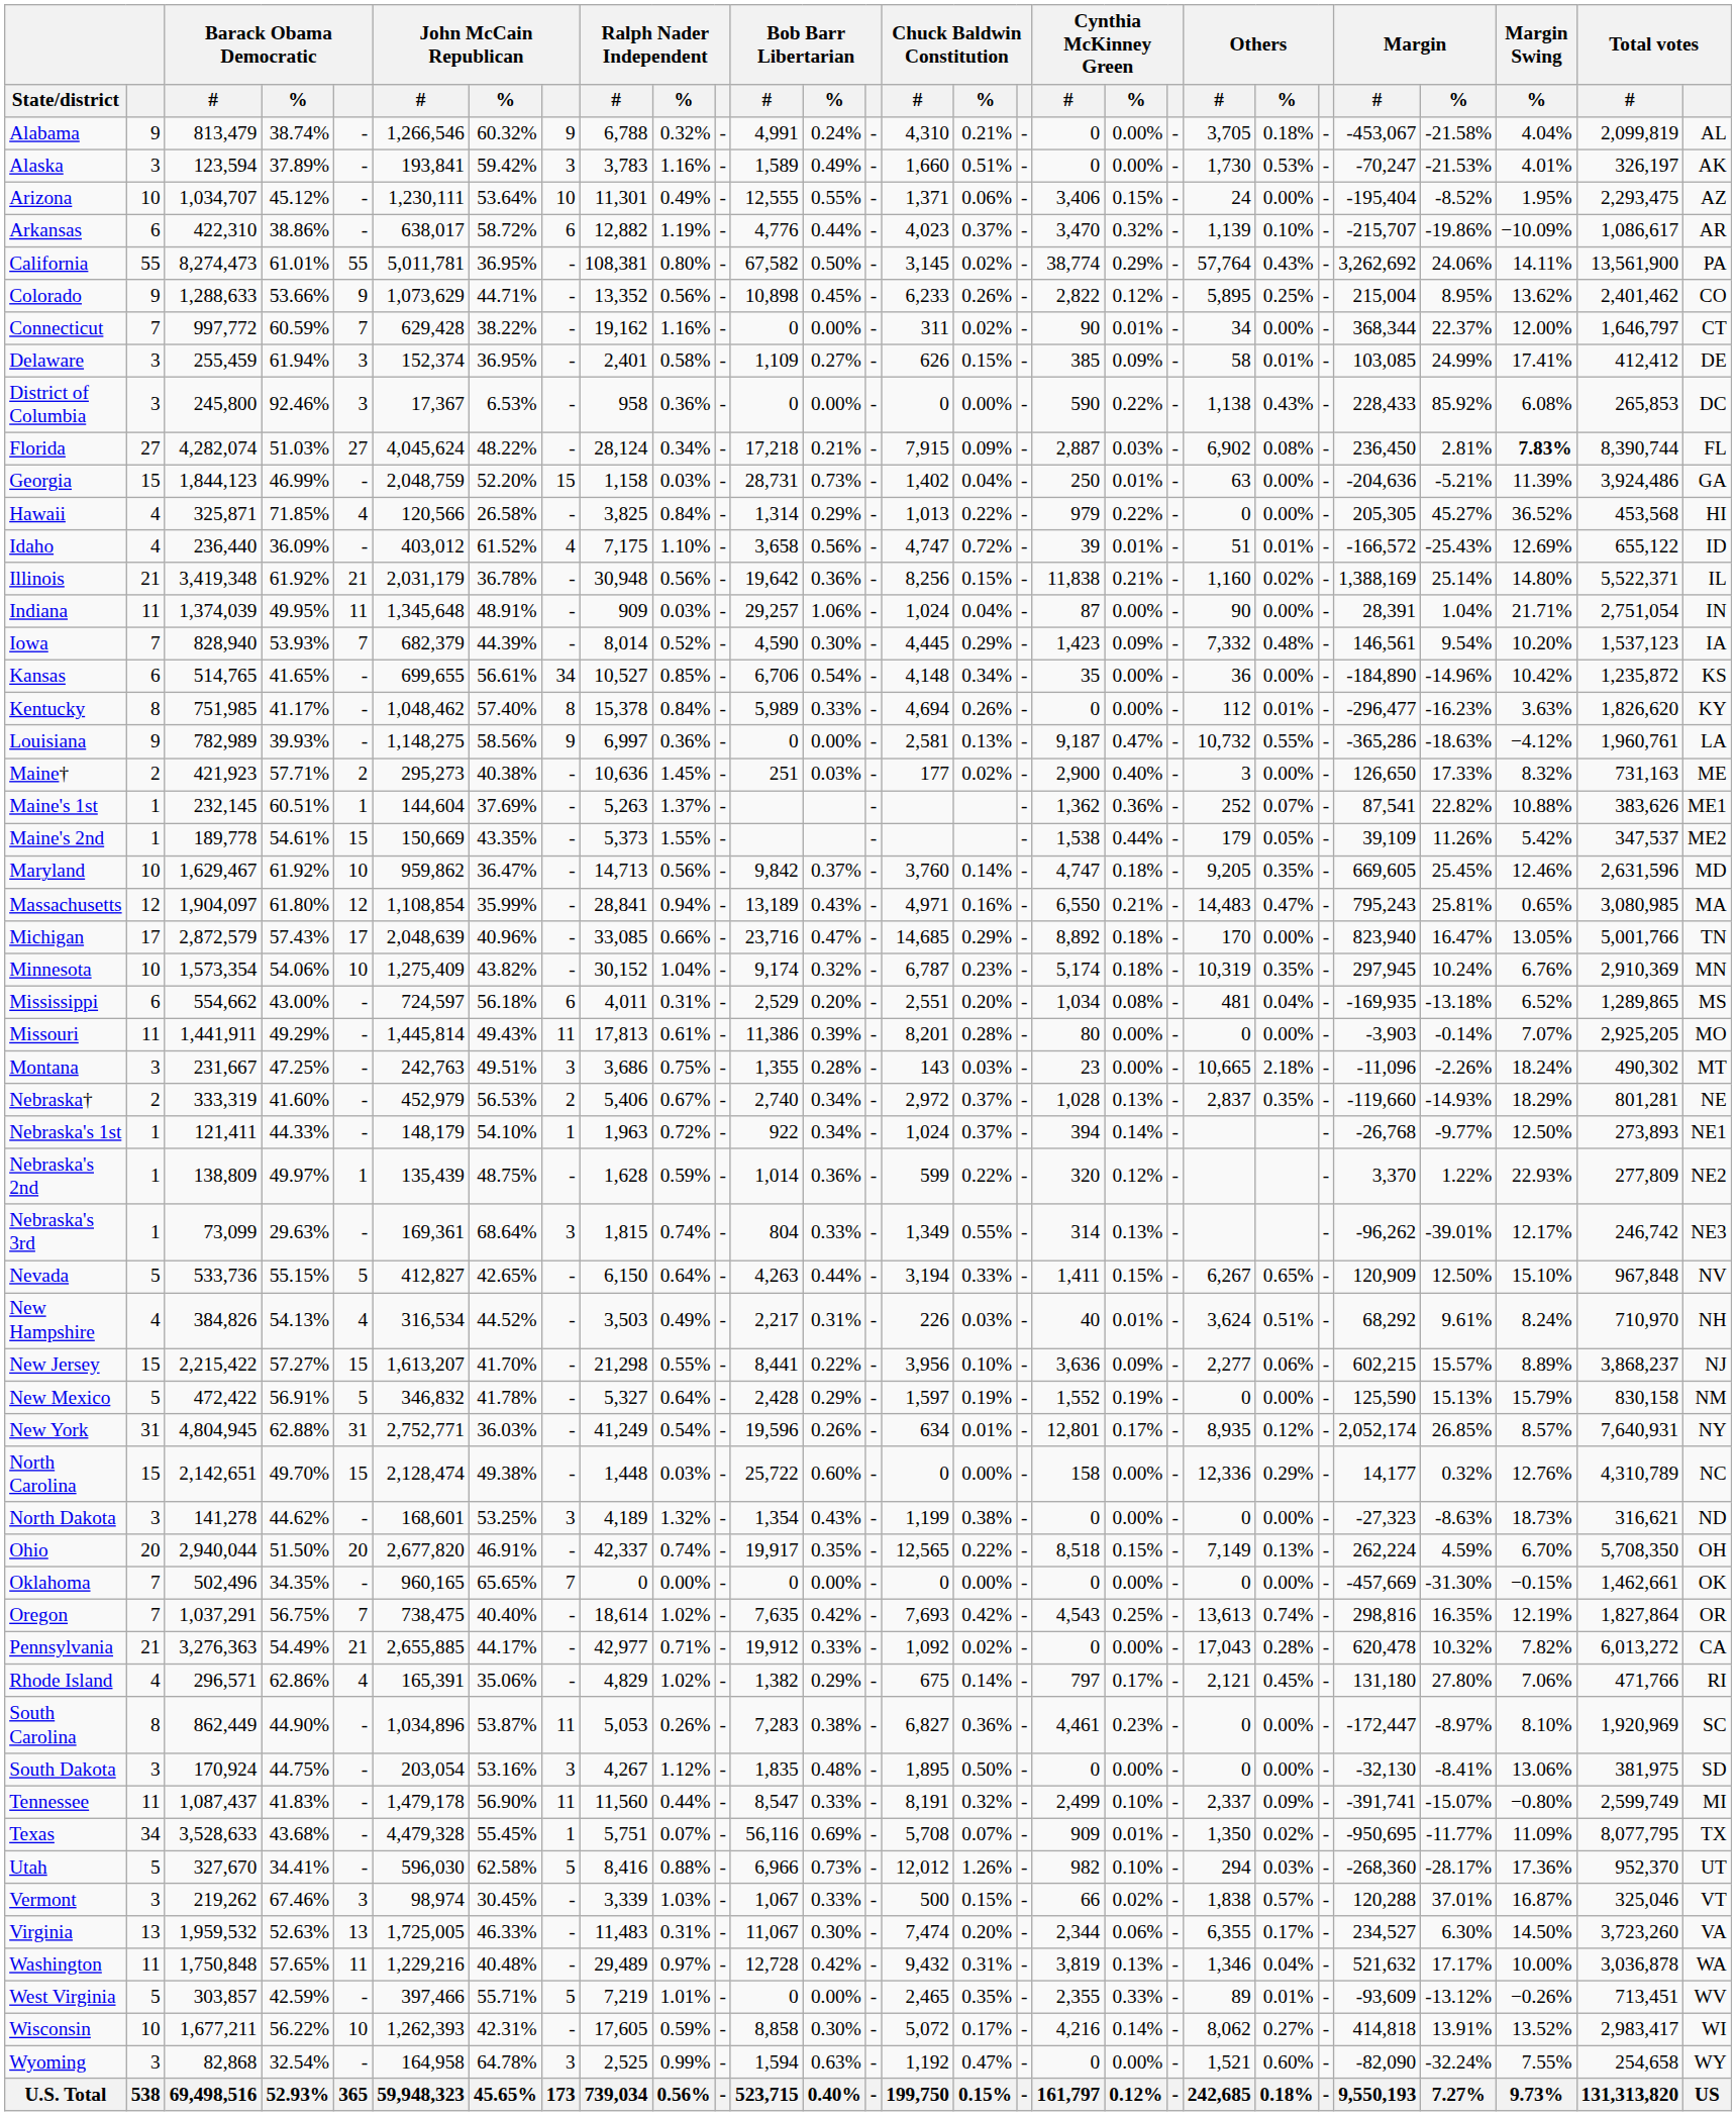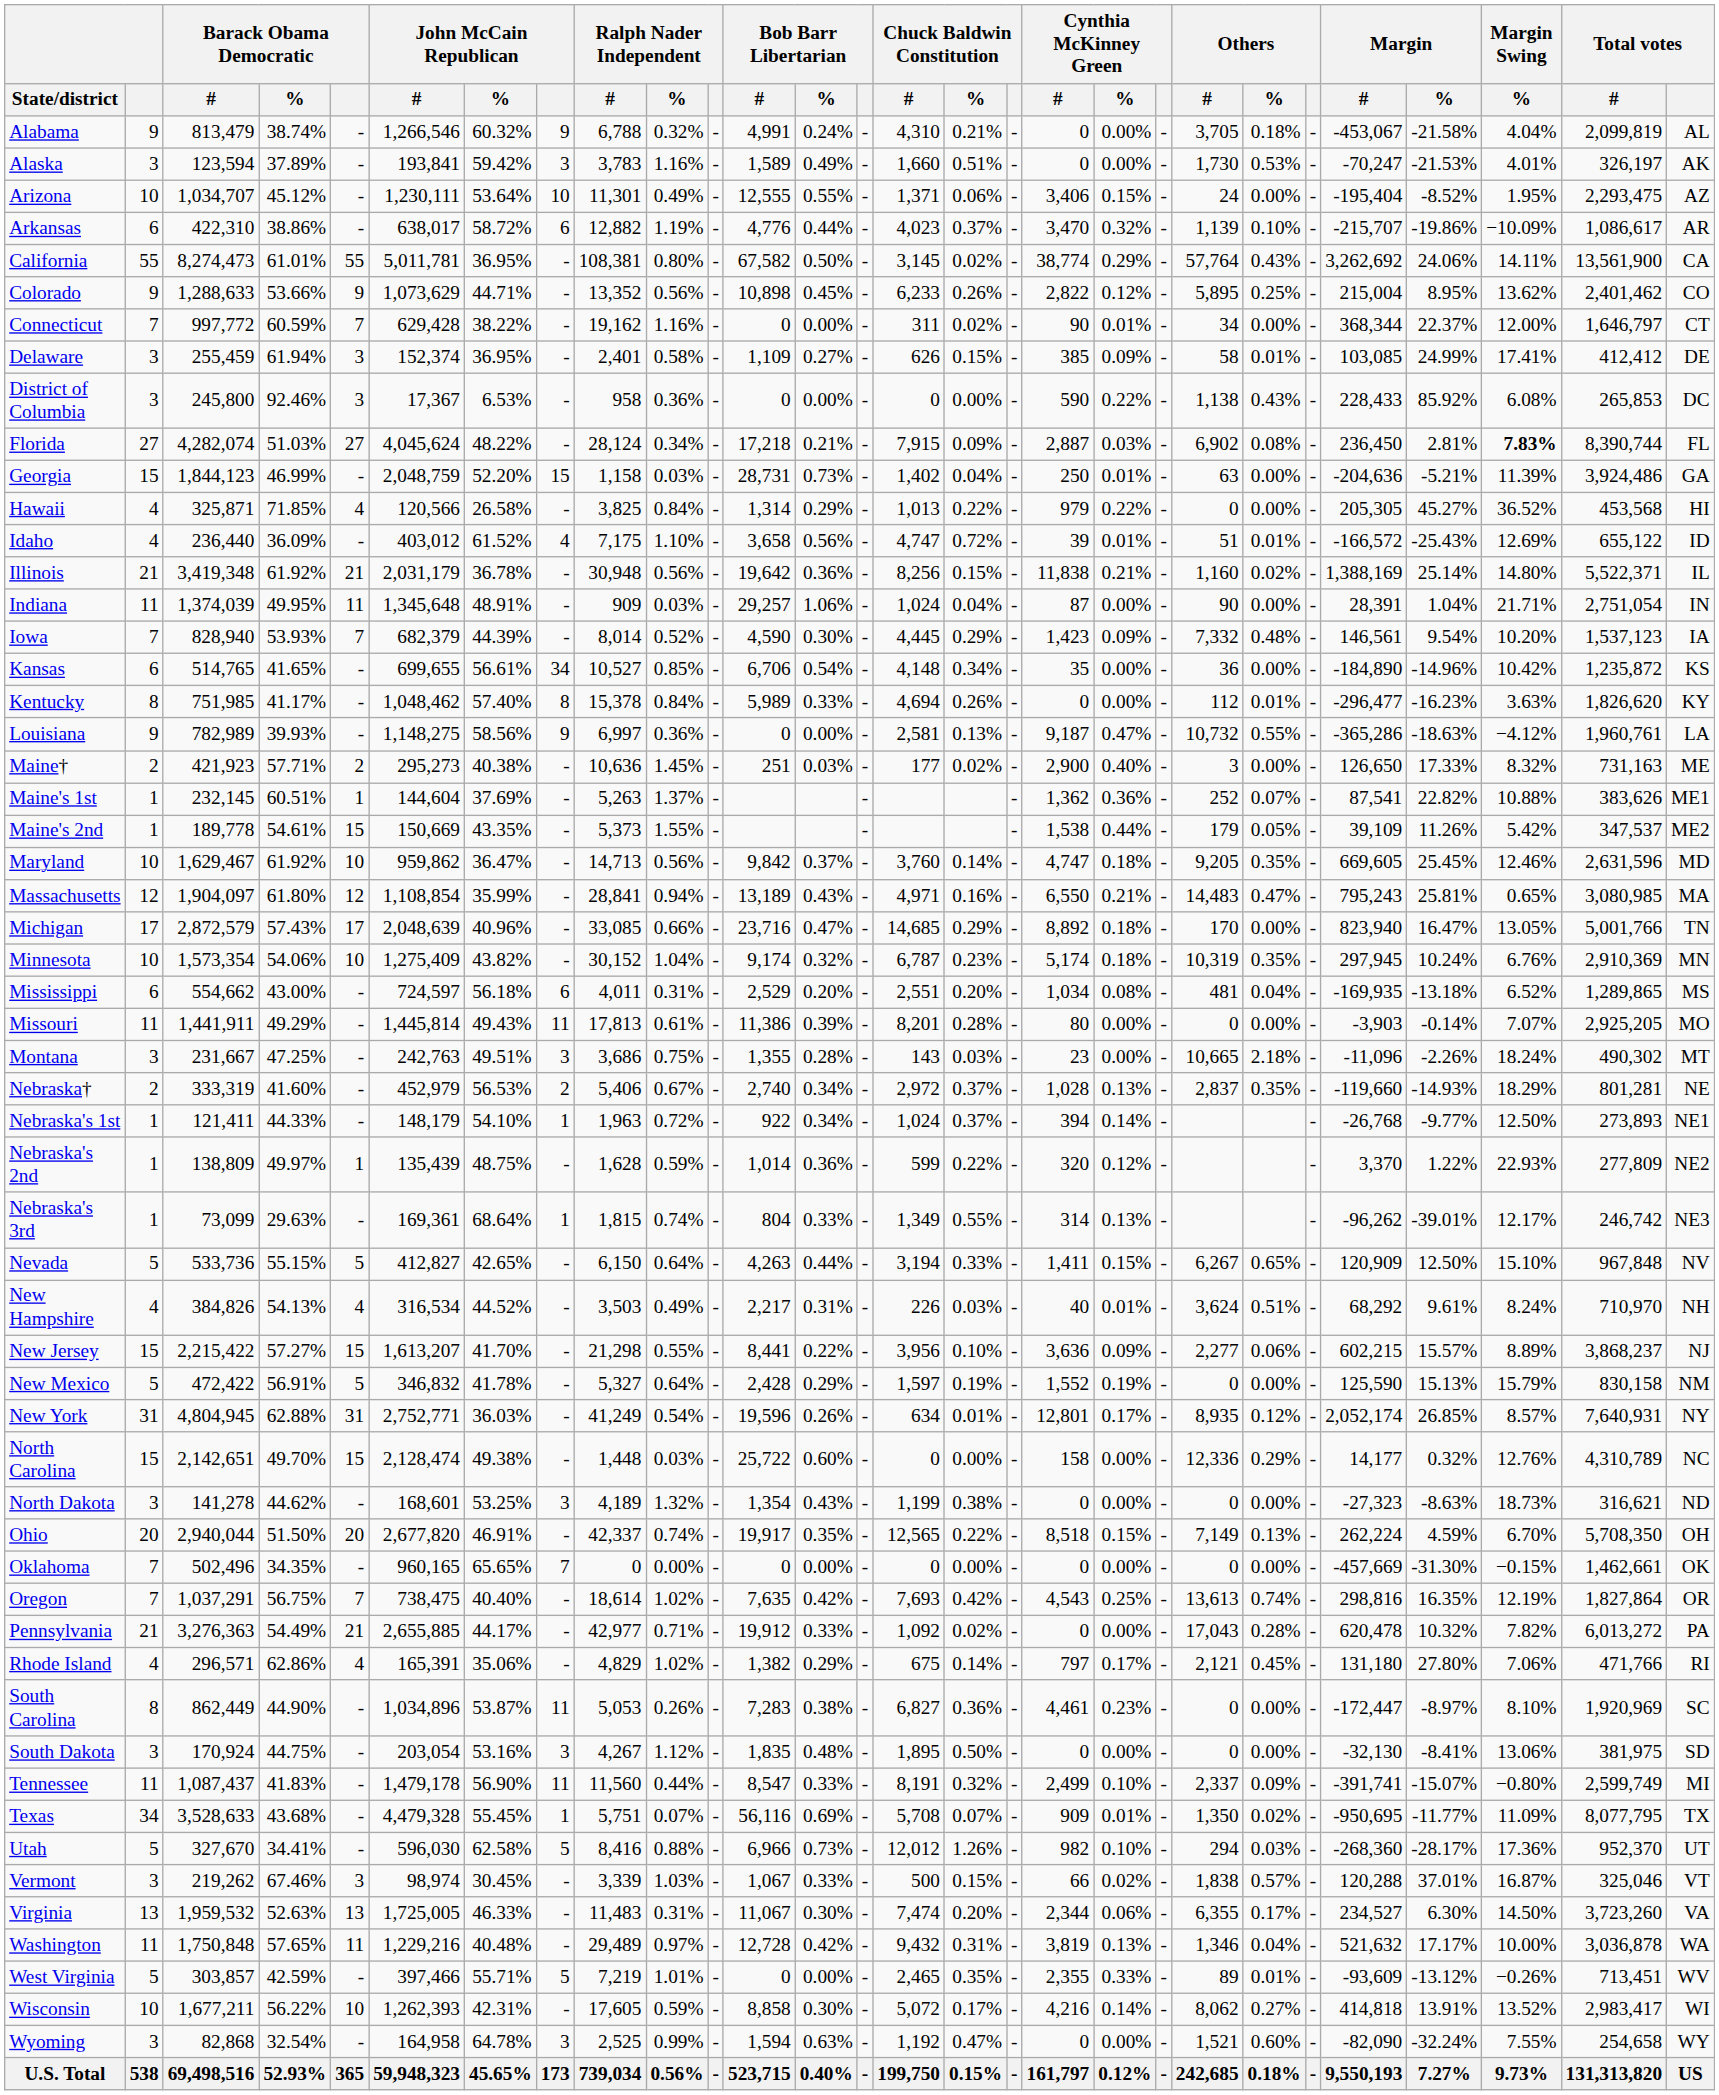California | Total votes: PA -> CA
Nebraska's 3rd | John McCain Republican: 3 -> 1
Pennsylvania | Total votes: CA -> PA
